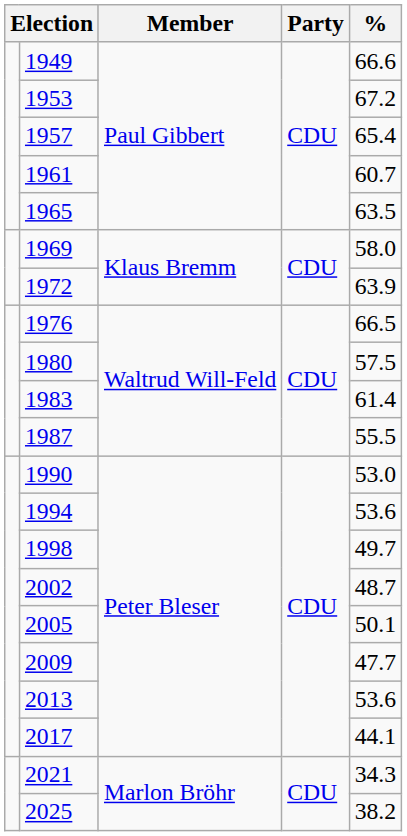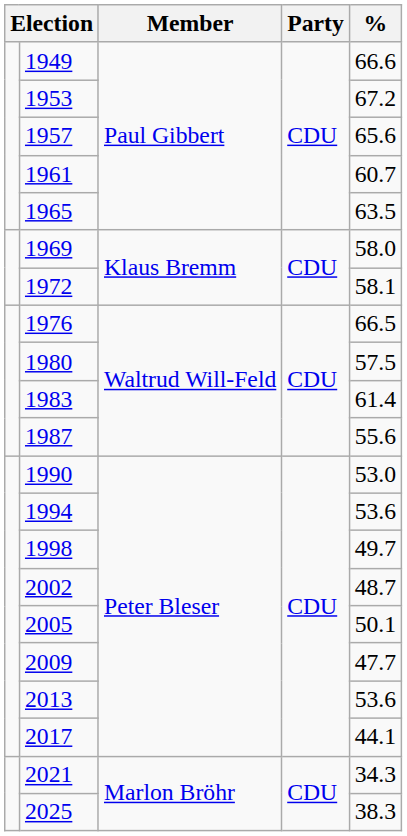1957 | %: 65.4 -> 65.6
1972 | %: 63.9 -> 58.1
1987 | %: 55.5 -> 55.6
2025 | %: 38.2 -> 38.3
